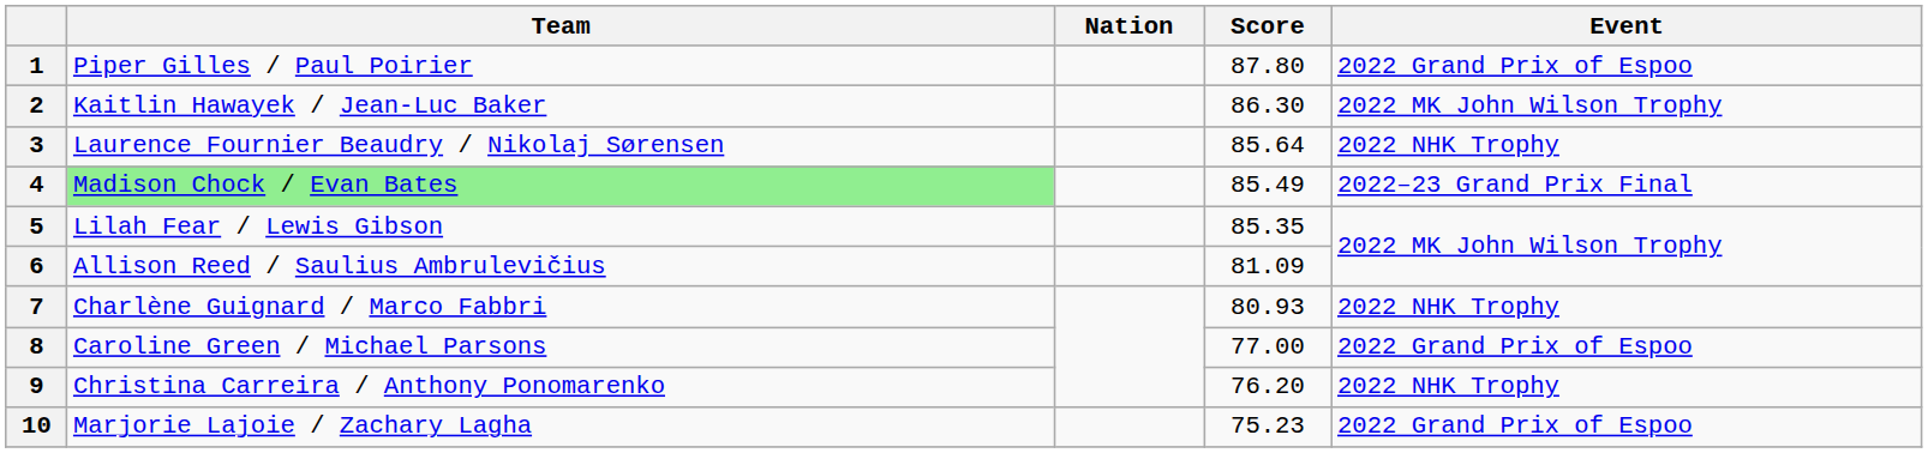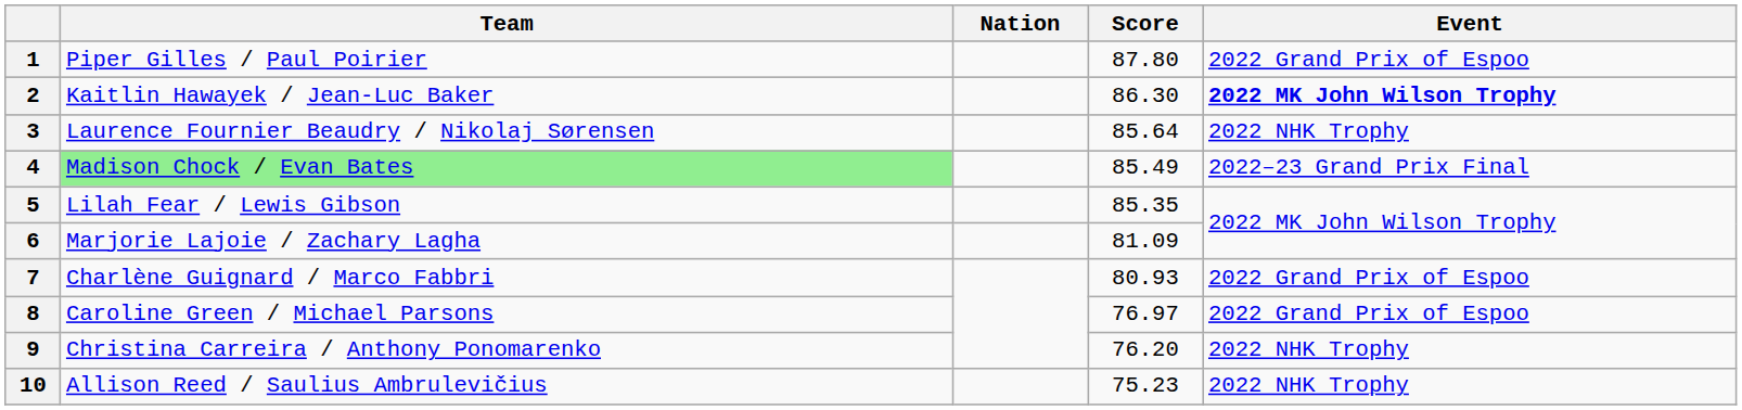2 | Event: normal -> bold
6 | Team: Allison Reed / Saulius Ambrulevičius -> Marjorie Lajoie / Zachary Lagha
7 | Event: 2022 NHK Trophy -> 2022 Grand Prix of Espoo
8 | Score: 77.00 -> 76.97
10 | Team: Marjorie Lajoie / Zachary Lagha -> Allison Reed / Saulius Ambrulevičius
10 | Event: 2022 Grand Prix of Espoo -> 2022 NHK Trophy
